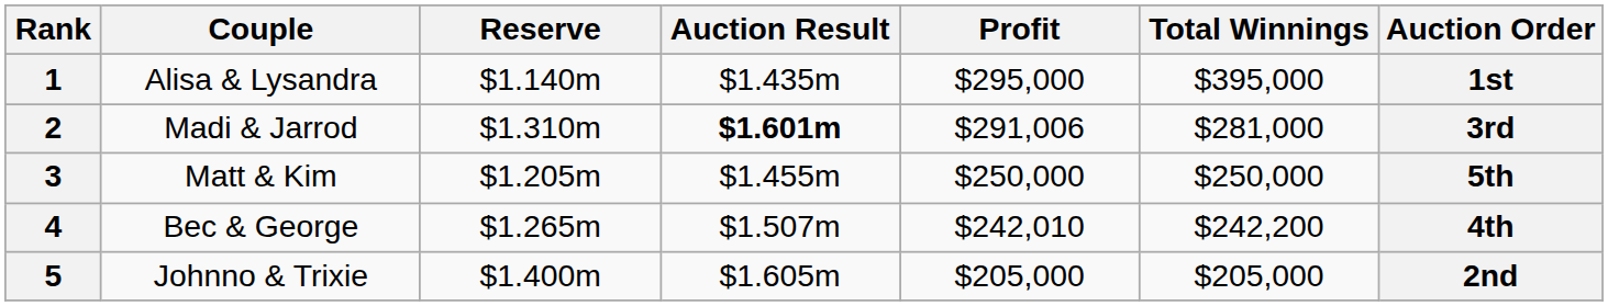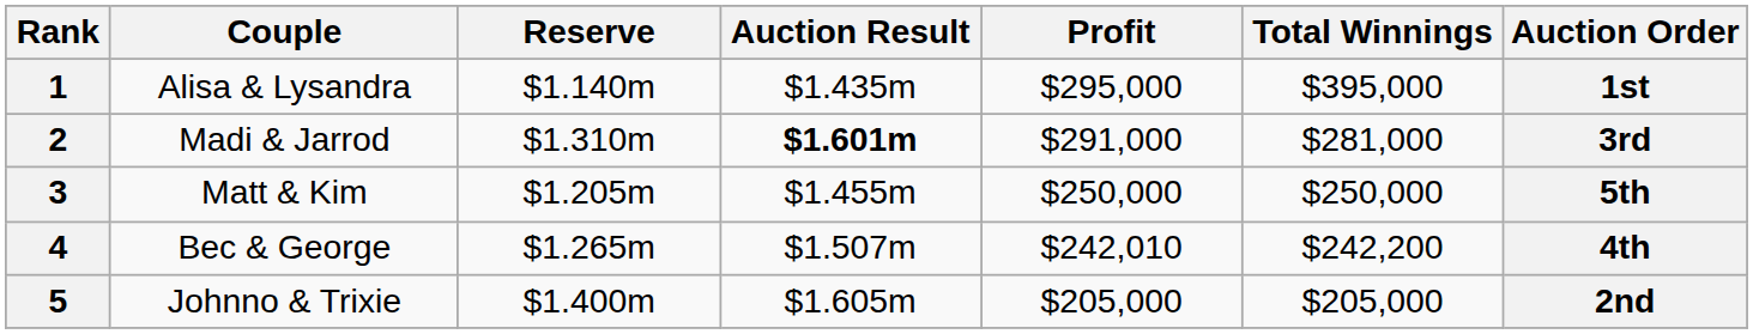2 | Profit: $291,006 -> $291,000
